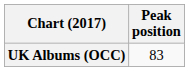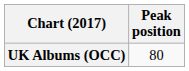UK Albums (OCC) | Peak position: 83 -> 80
